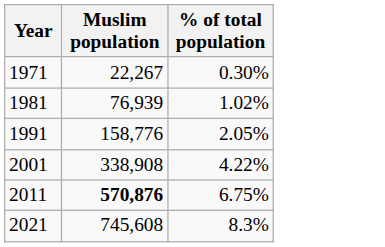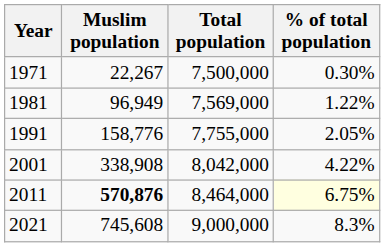+ column: Total population | 7,500,000 | 7,569,000 | 7,755,000 | 8,042,000 | 8,464,000 | 9,000,000
1981 | Muslim population: 76,939 -> 96,949
1981 | % of total population: 1.02% -> 1.22%
2011 | % of total population: no background -> lightyellow background
